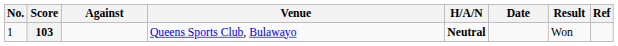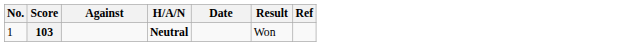- column: Venue | Queens Sports Club, Bulawayo
